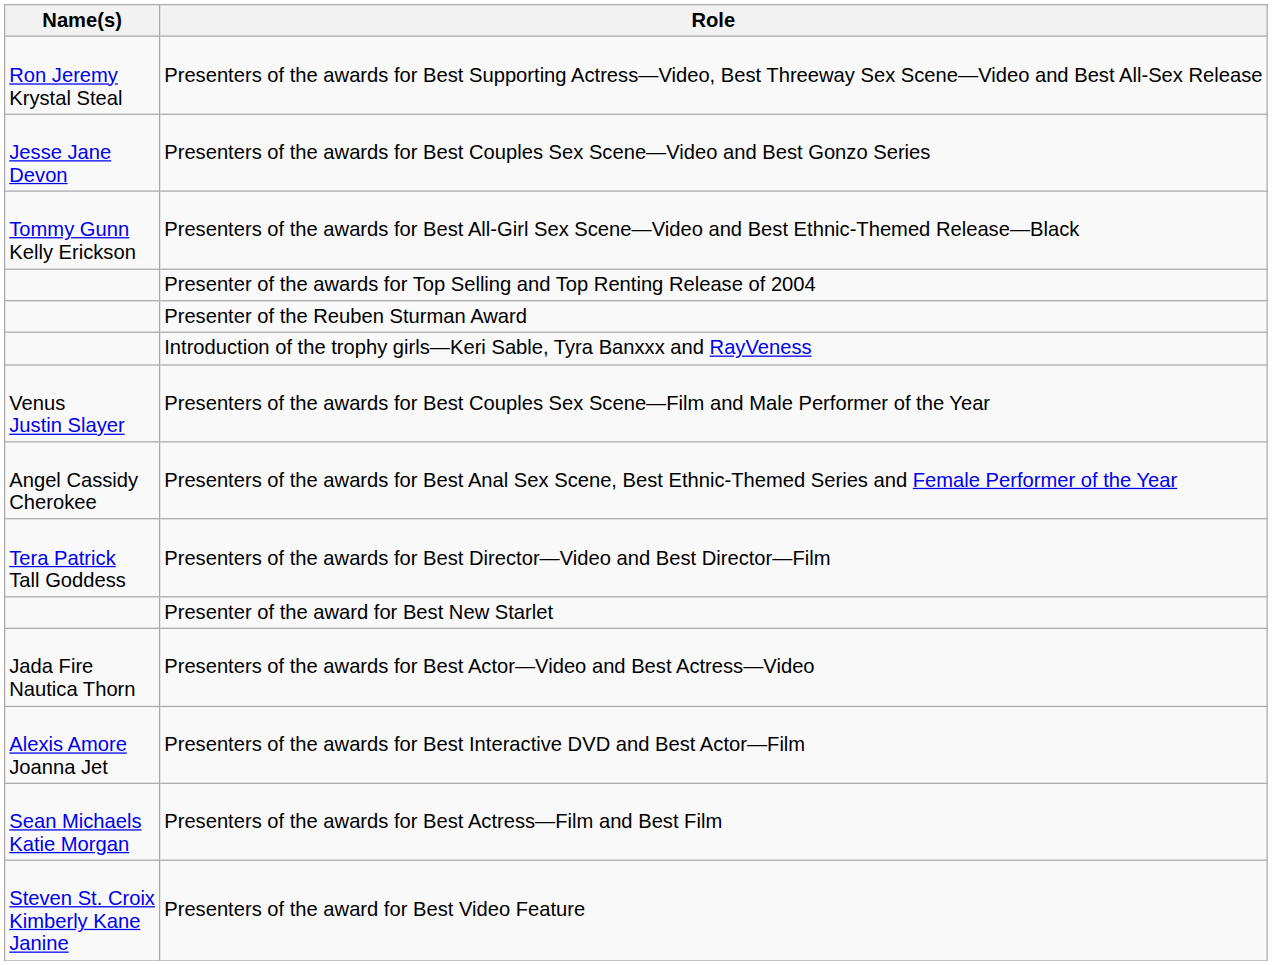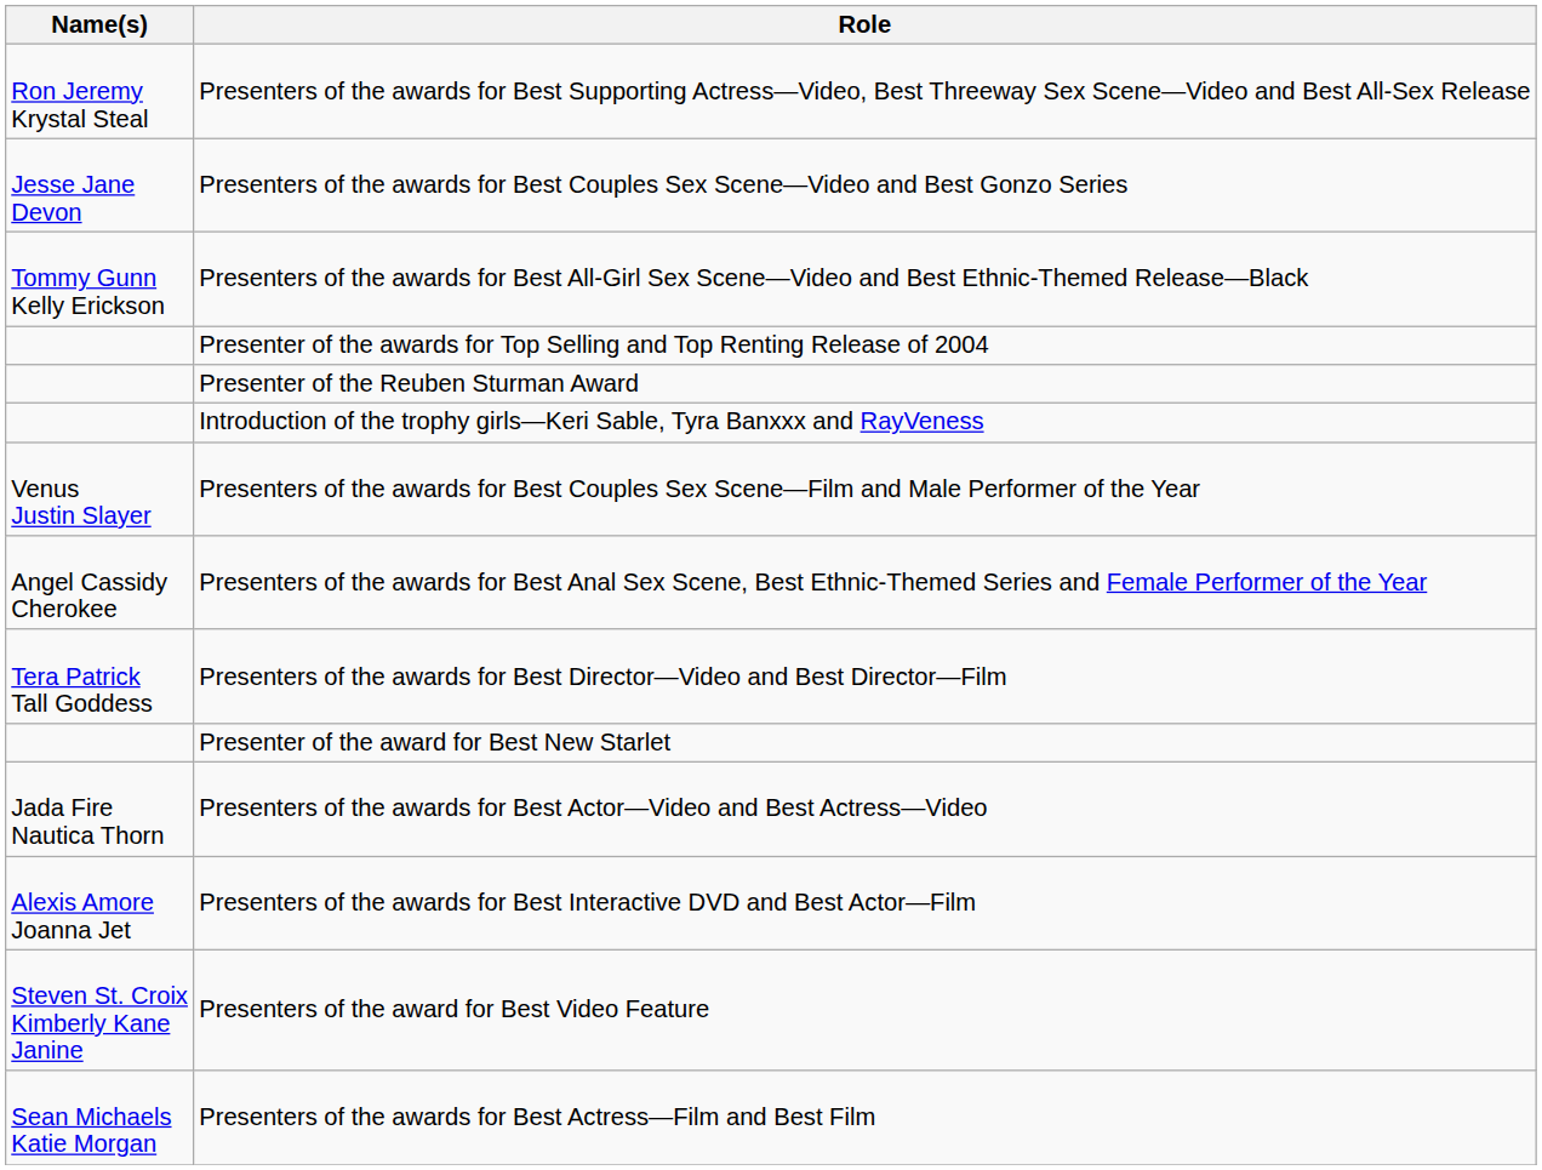rows swapped: Presenters of the awards for Best Actress—Film and Best Film <-> Presenters of the award for Best Video Feature
